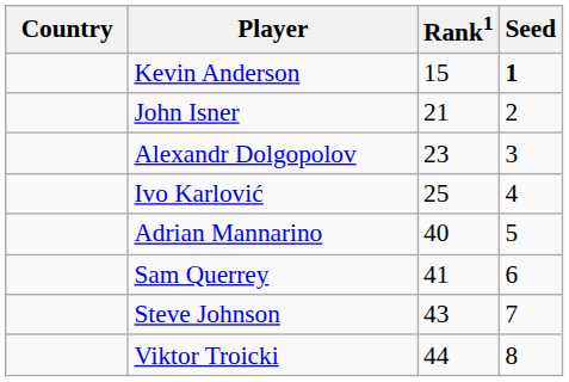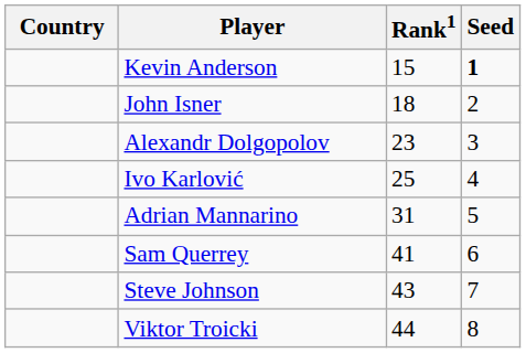John Isner | Rank1: 21 -> 18
Adrian Mannarino | Rank1: 40 -> 31
